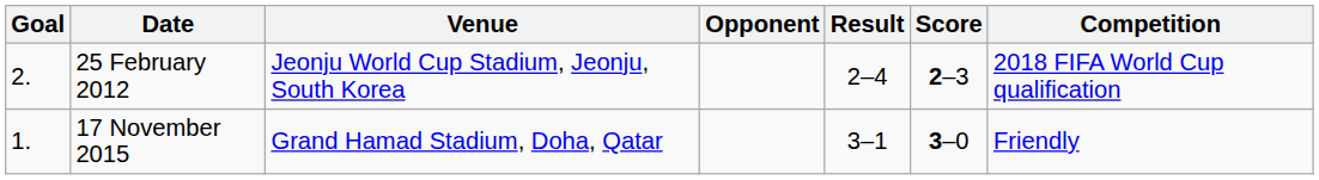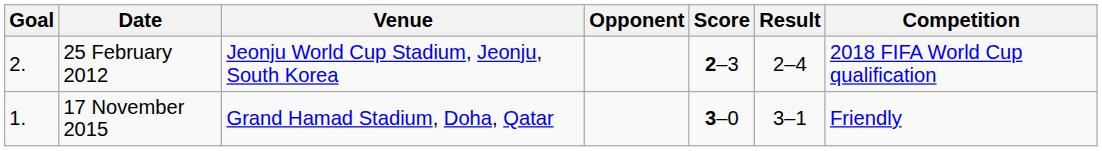columns swapped: Score <-> Result
